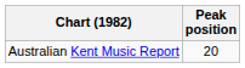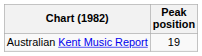Australian Kent Music Report | Peak position: 20 -> 19
